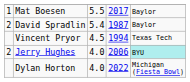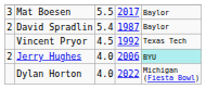Mat Boesen | column 1: 1 -> 3
Vincent Pryor | column 4: 1994 -> 1992
